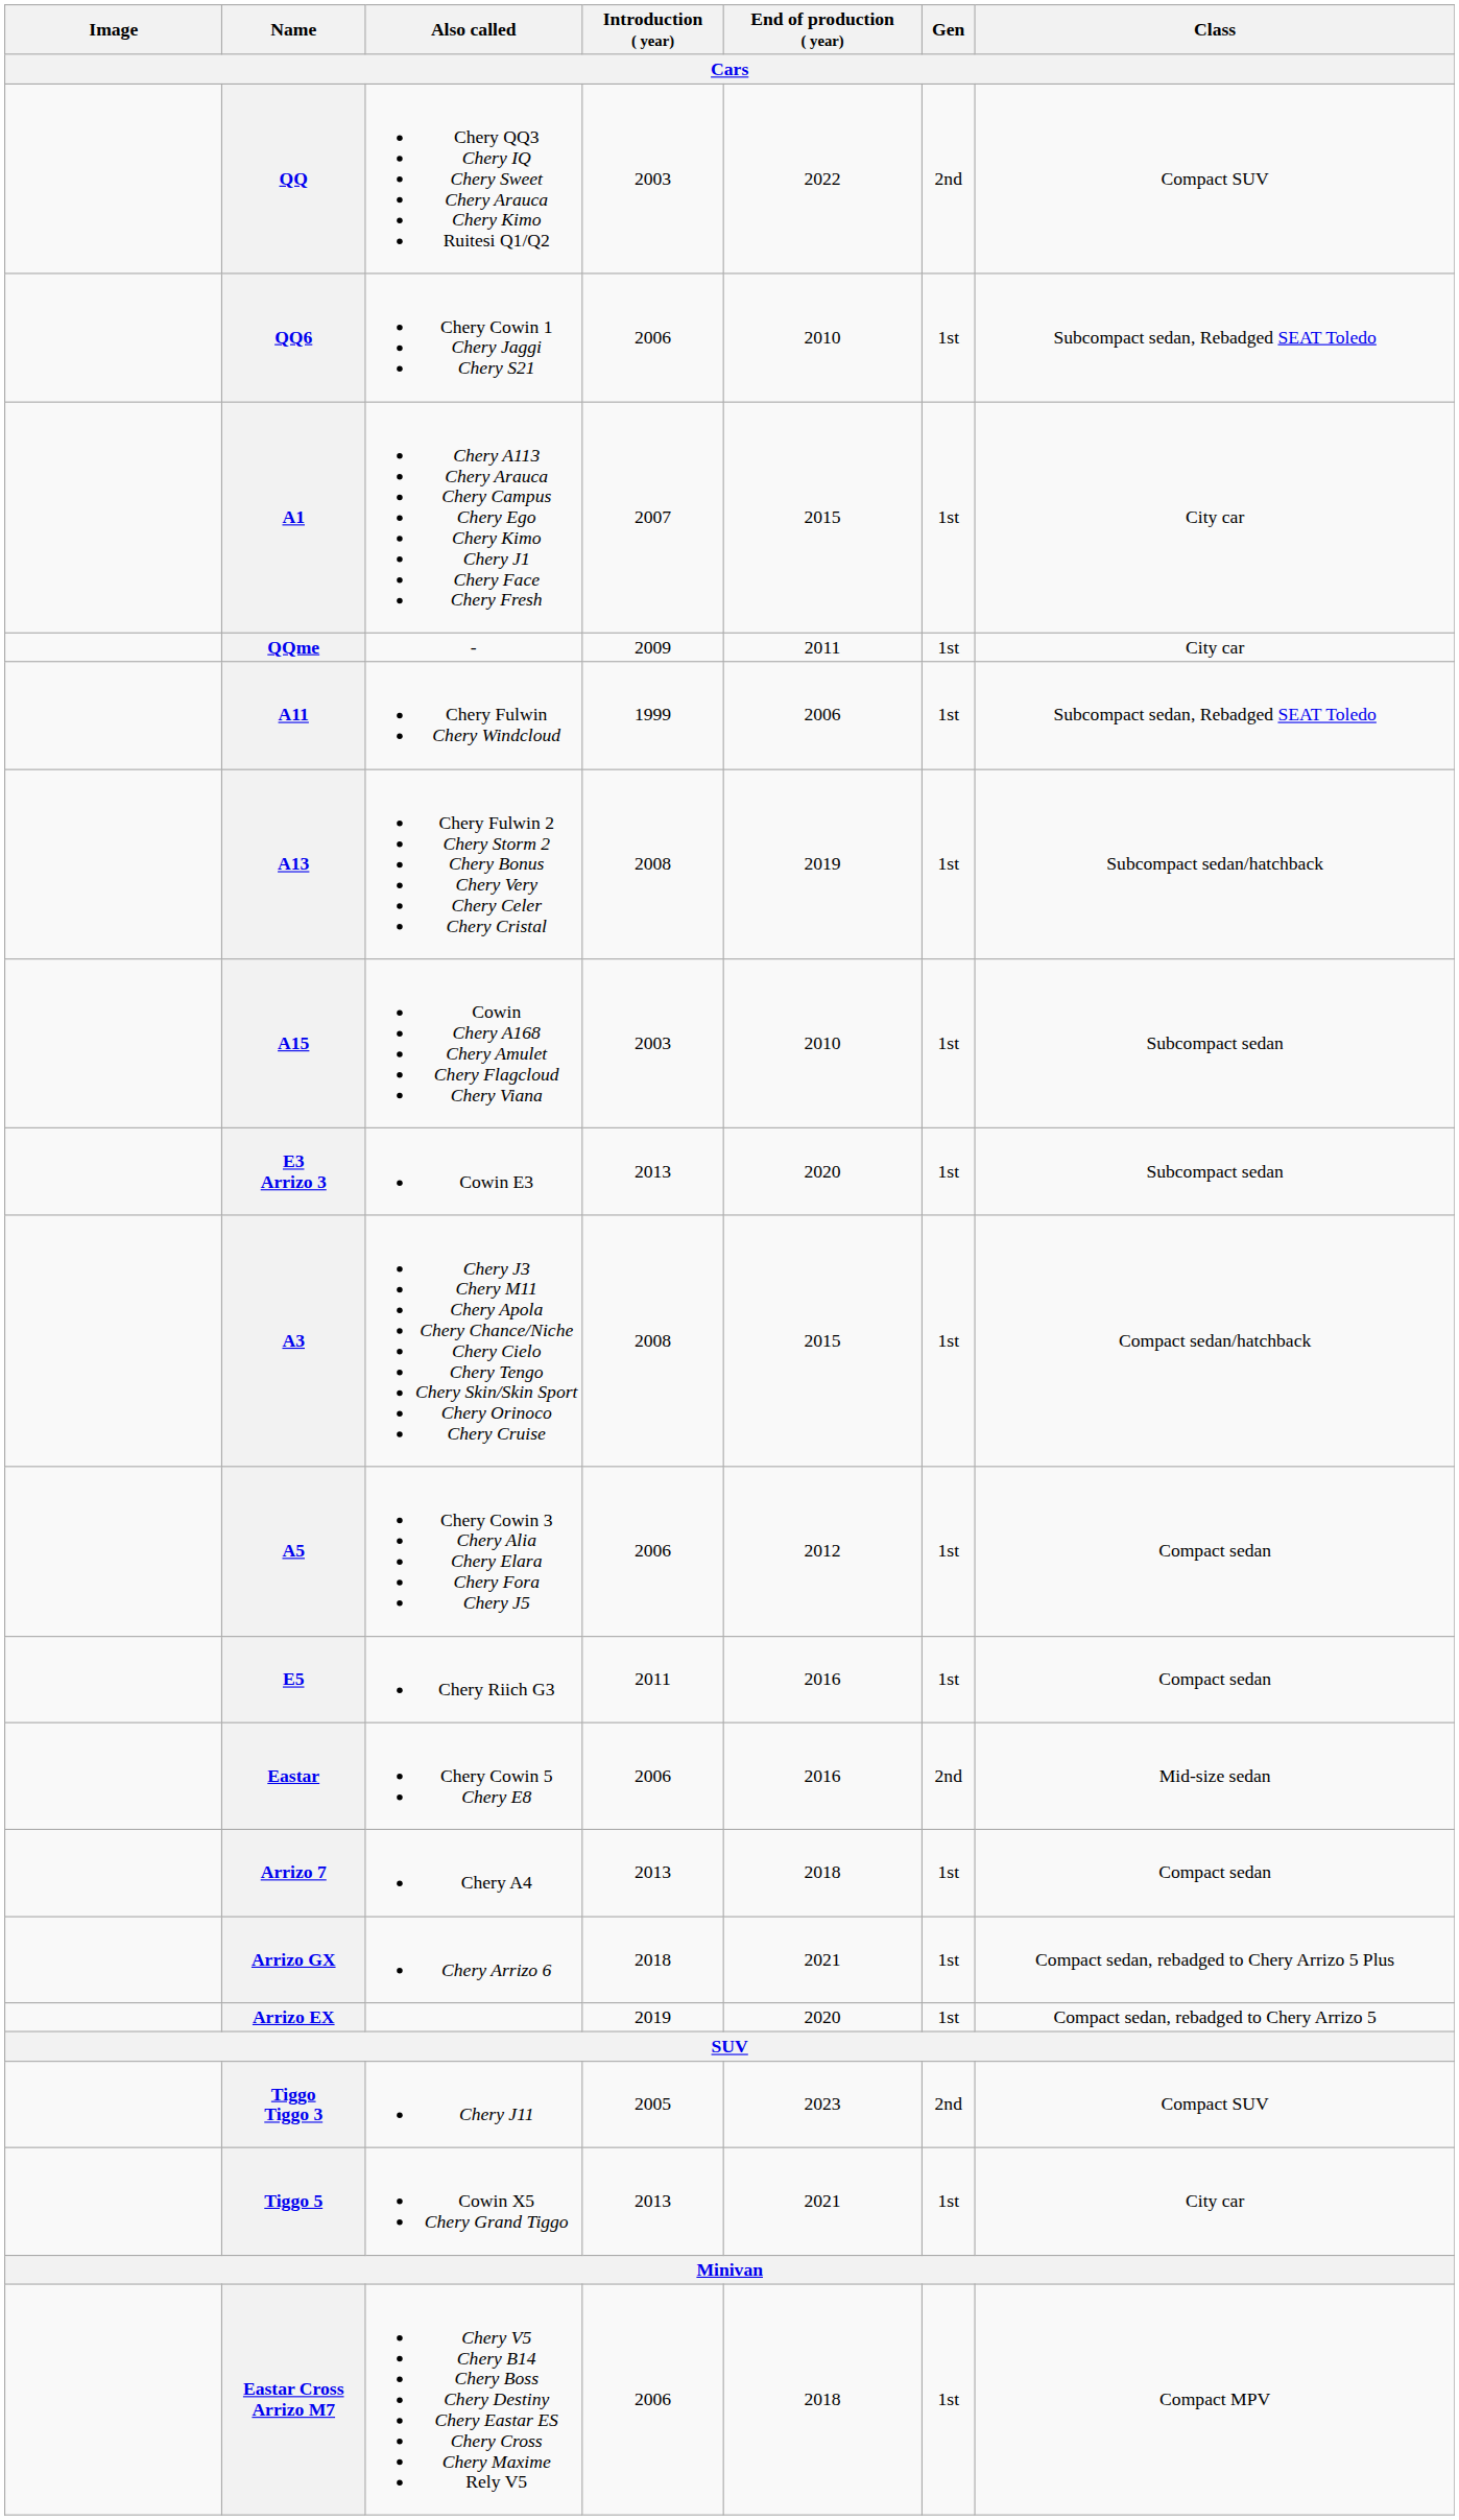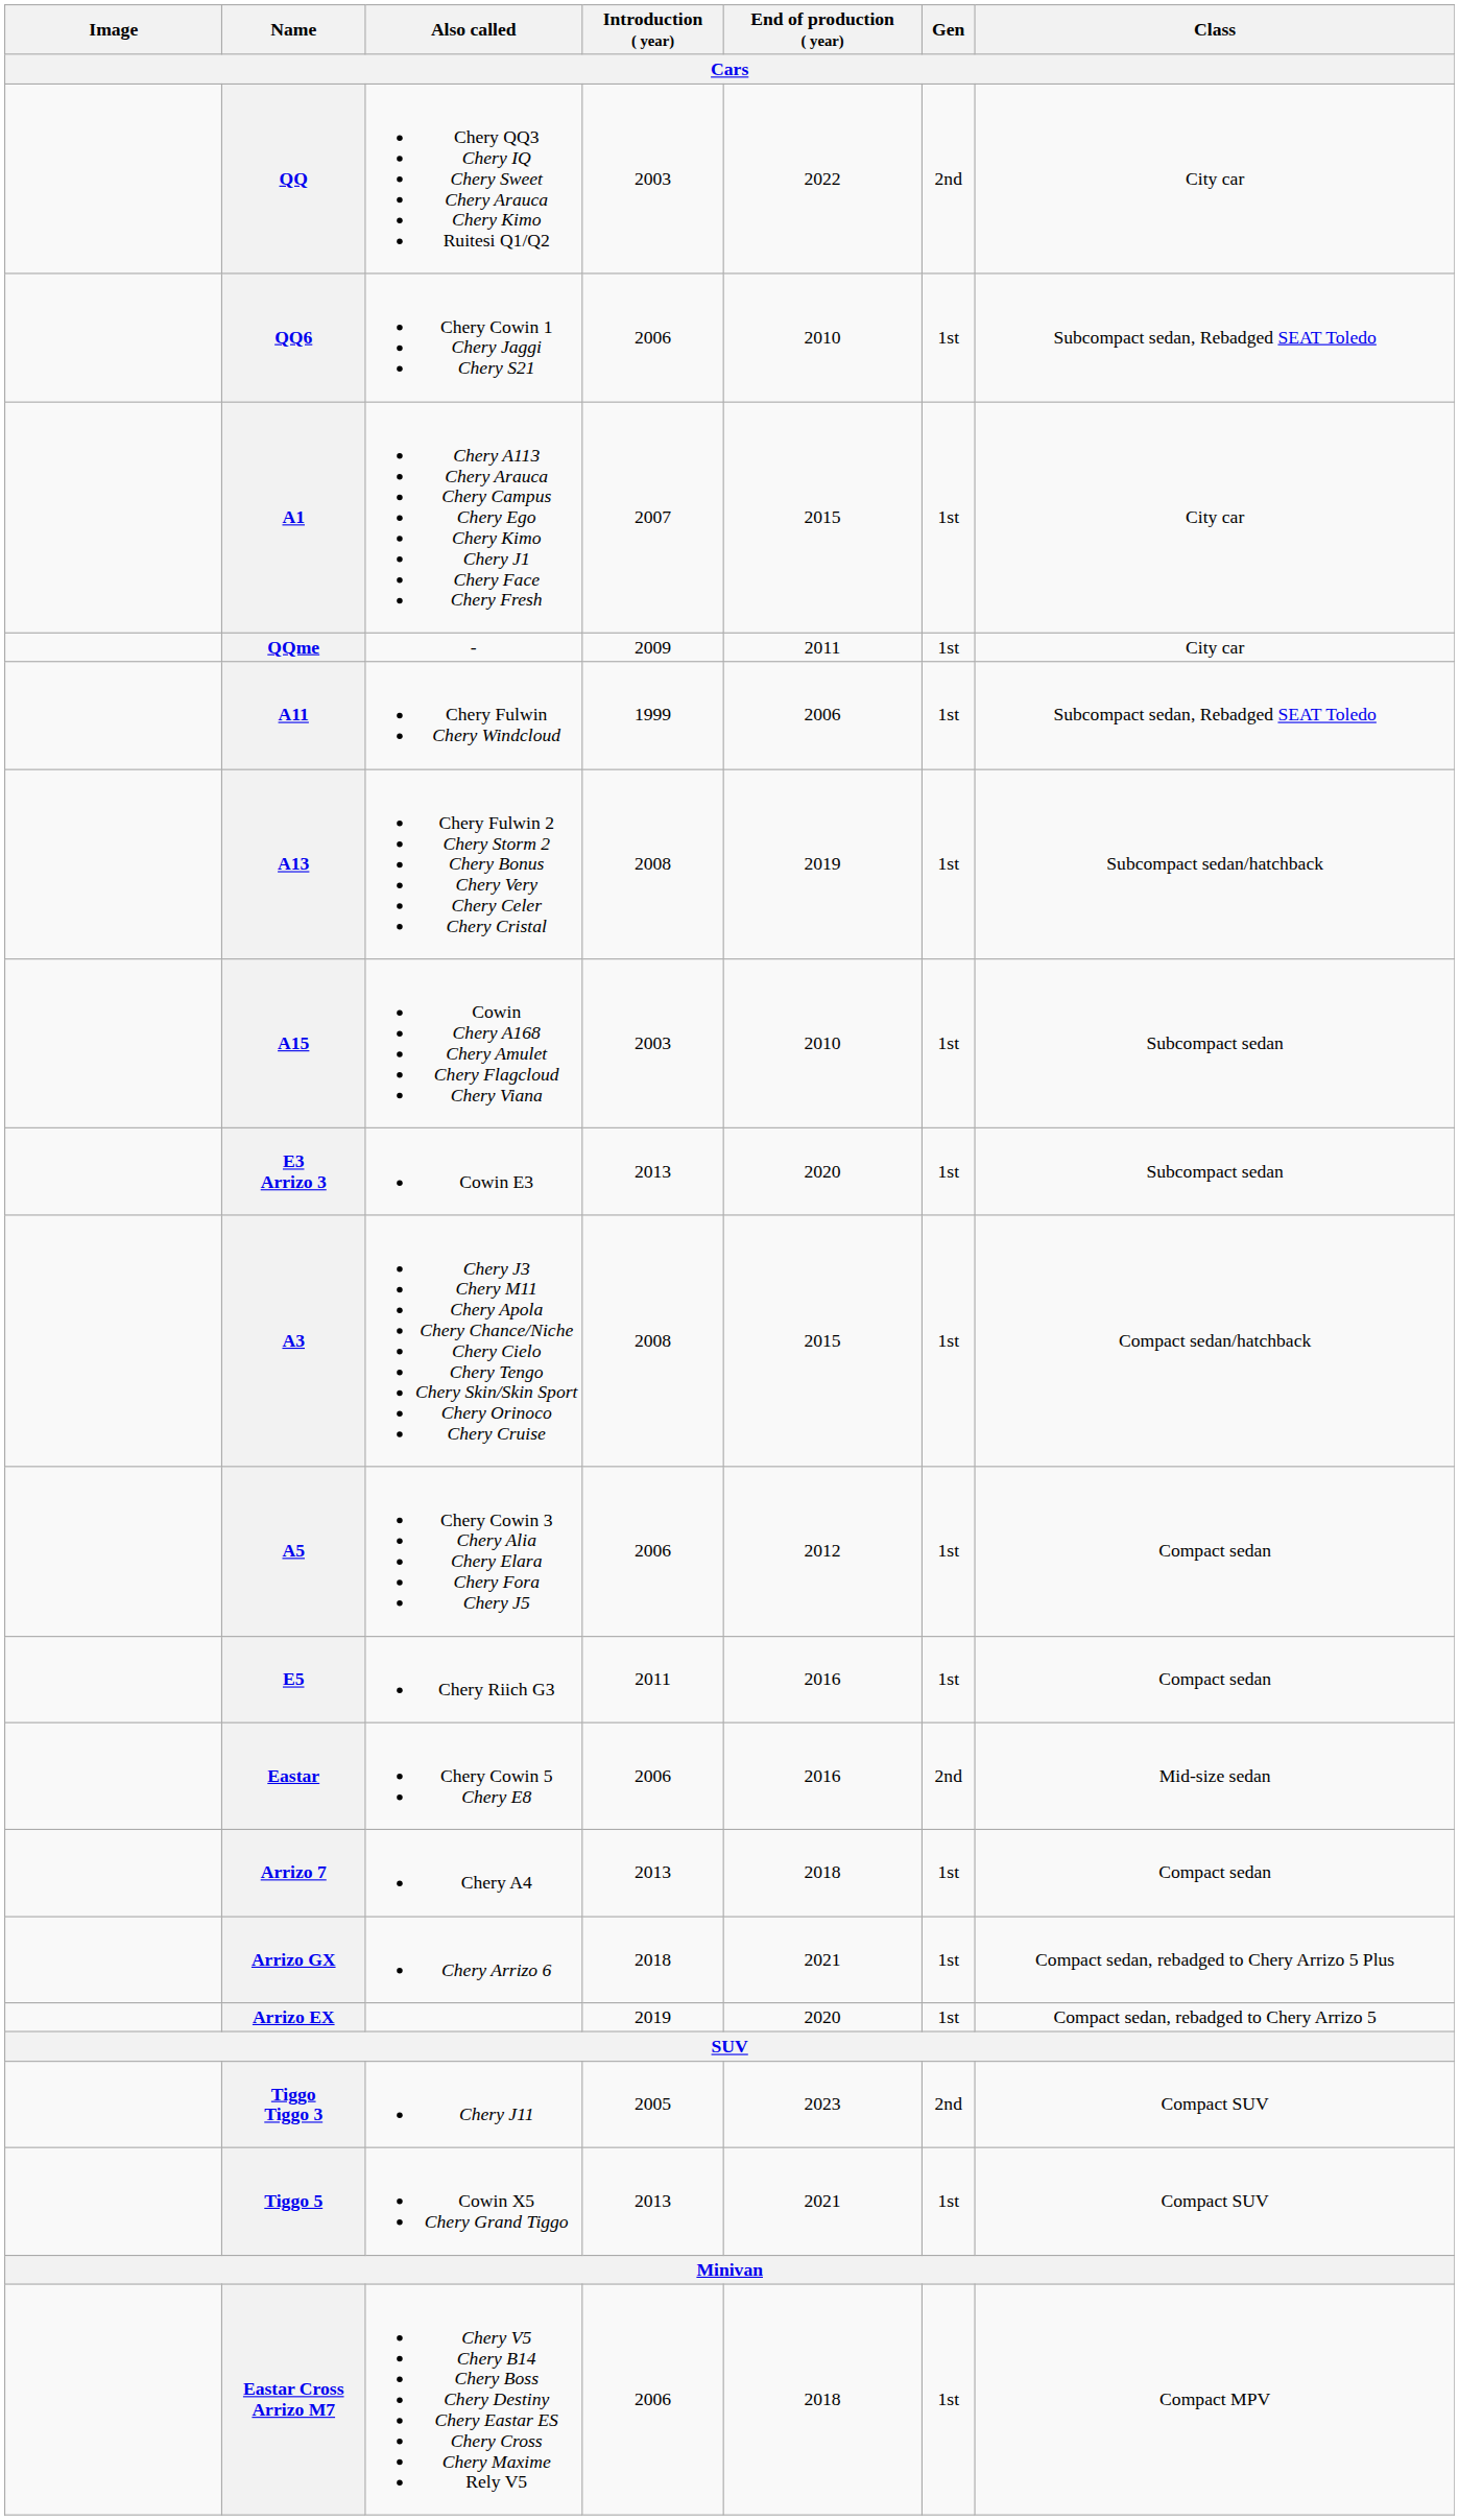QQ | Class: Compact SUV -> City car
Tiggo 5 | Class: City car -> Compact SUV
